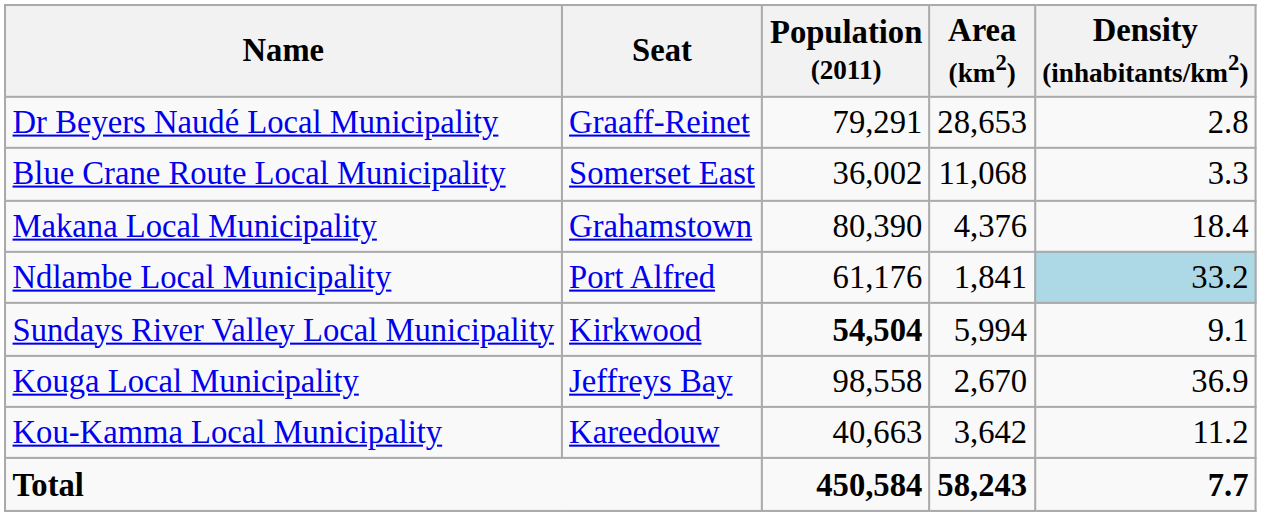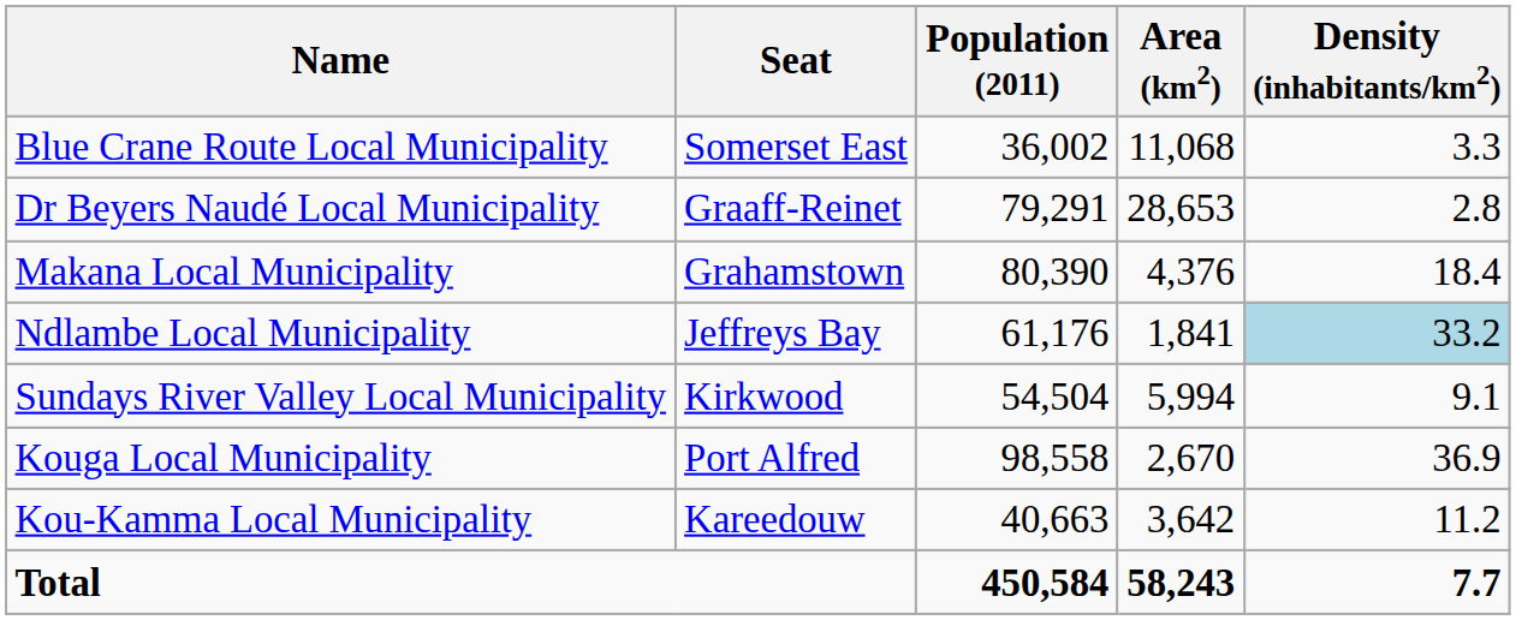rows swapped: Blue Crane Route Local Municipality <-> Dr Beyers Naudé Local Municipality
Ndlambe Local Municipality | Seat: Port Alfred -> Jeffreys Bay
Sundays River Valley Local Municipality | Population (2011): bold -> normal
Kouga Local Municipality | Seat: Jeffreys Bay -> Port Alfred
